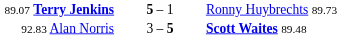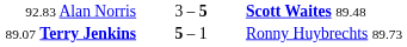rows swapped: 89.07 Terry Jenkins <-> 92.83 Alan Norris
